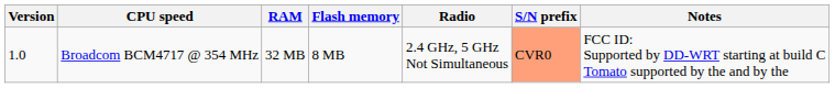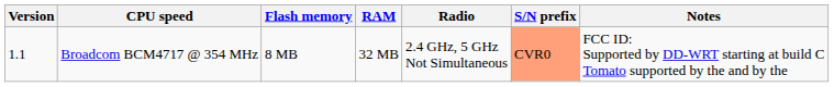columns swapped: RAM <-> Flash memory
Broadcom BCM4717 @ 354 MHz | Version: 1.0 -> 1.1
